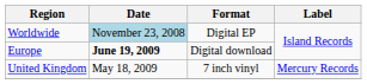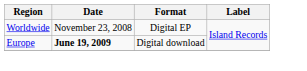Worldwide | Date: lightblue background -> no background
- row: United Kingdom | May 18, 2009 | 7 inch vinyl | Mercury Records
